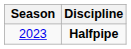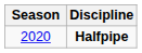Halfpipe | Season: 2023 -> 2020
